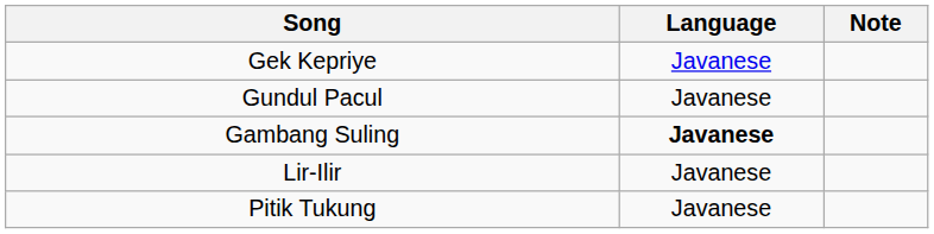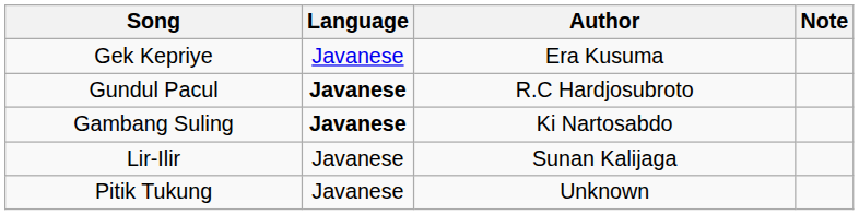+ column: Author | Era Kusuma | R.C Hardjosubroto | Ki Nartosabdo | Sunan Kalijaga | Unknown
Gundul Pacul | Language: normal -> bold
